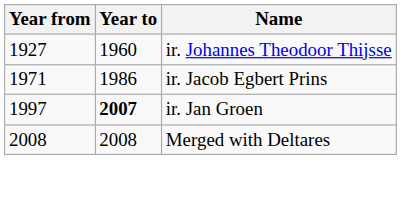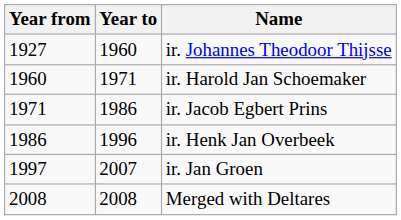+ row: 1960 | 1971 | ir. Harold Jan Schoemaker
+ row: 1986 | 1996 | ir. Henk Jan Overbeek
ir. Jan Groen | Year to: bold -> normal
